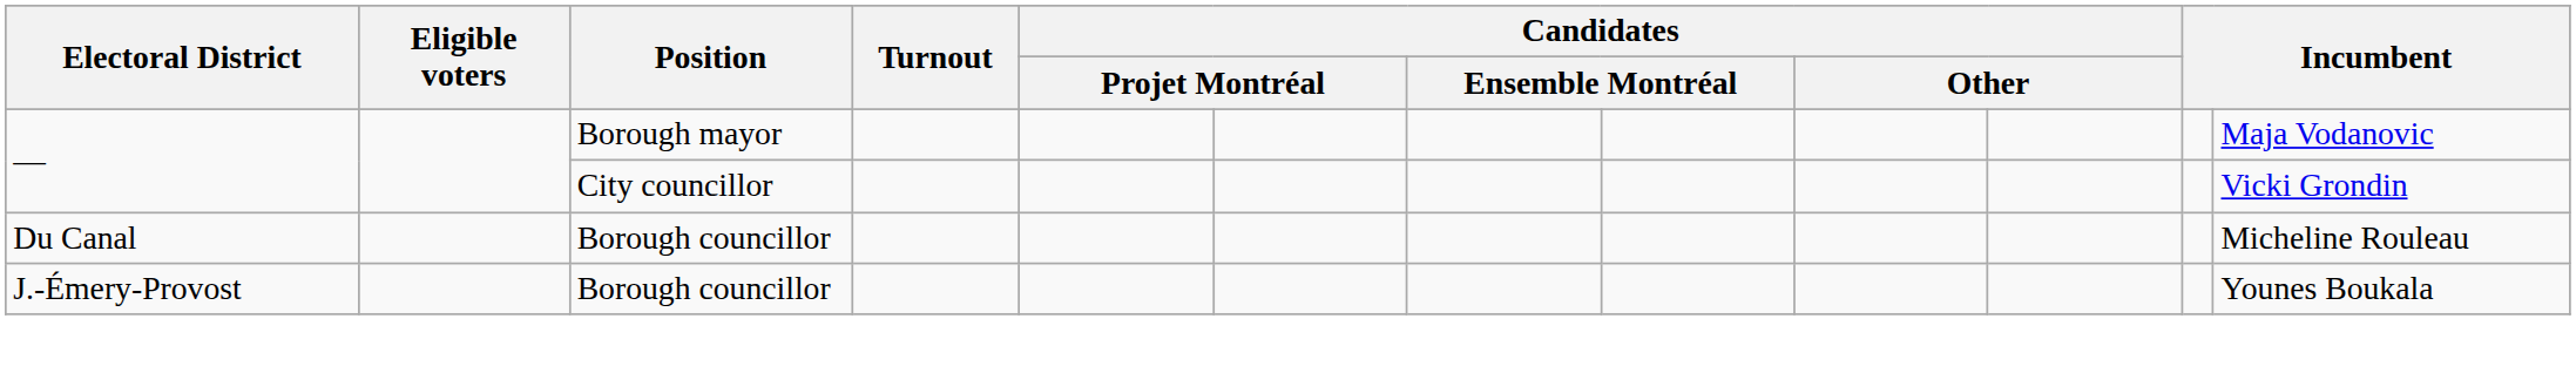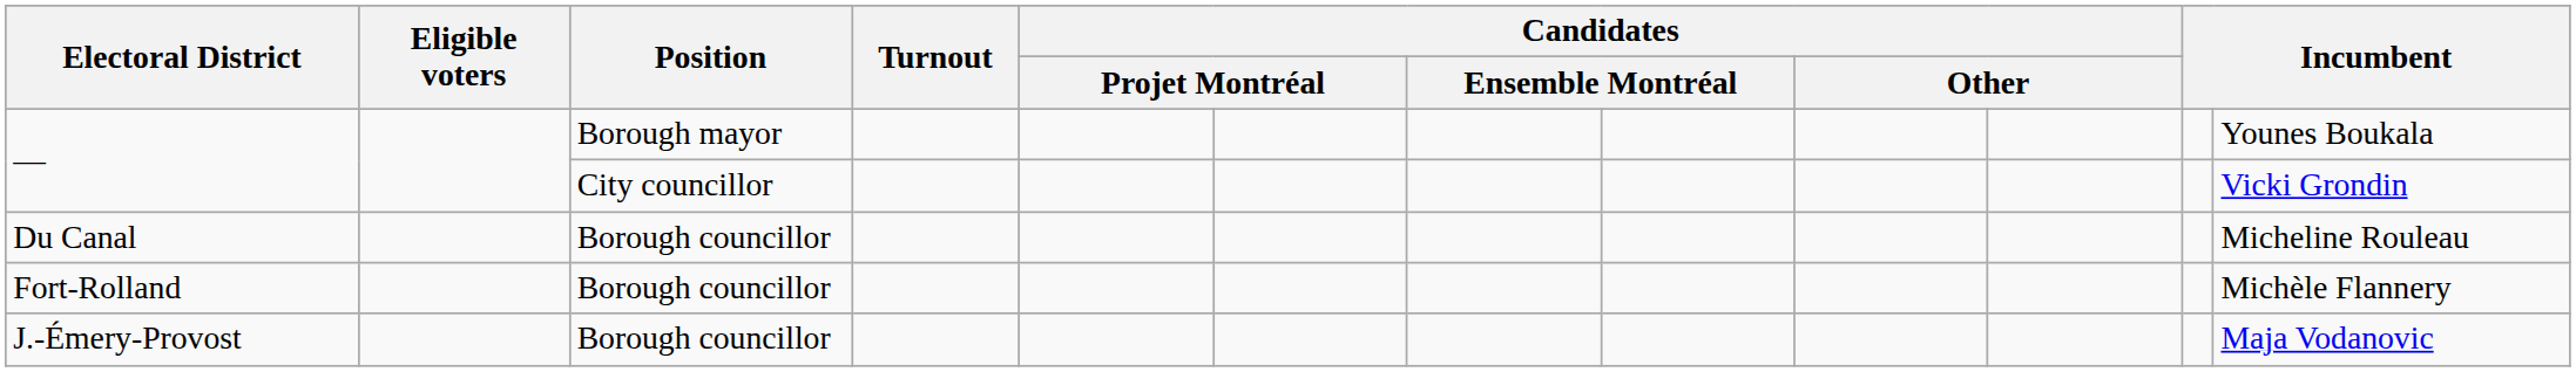— / Borough mayor | column 12: Maja Vodanovic -> Younes Boukala
+ row: Fort-Rolland | Borough councillor | Michèle Flannery
J.-Émery-Provost | column 12: Younes Boukala -> Maja Vodanovic
